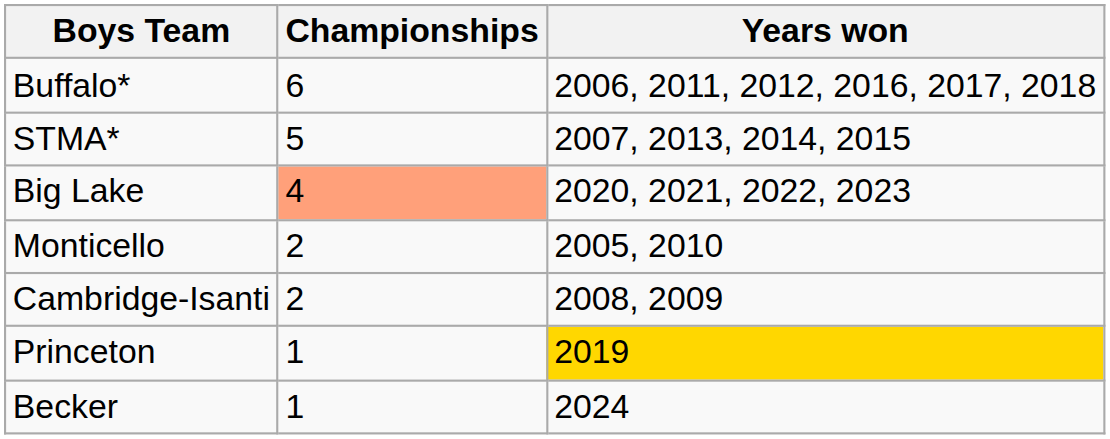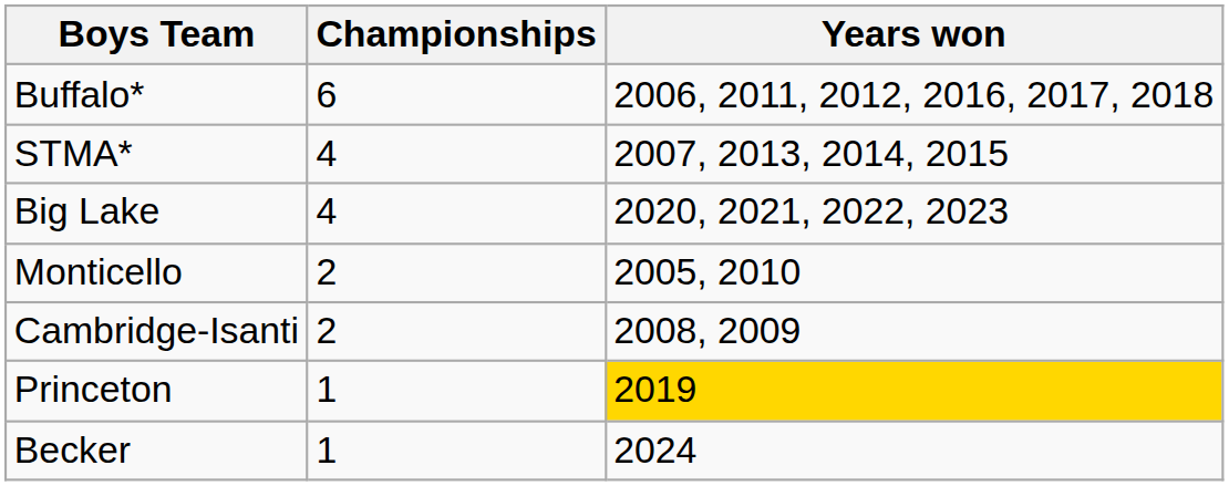STMA* | Championships: 5 -> 4
Big Lake | Championships: lightsalmon background -> no background
